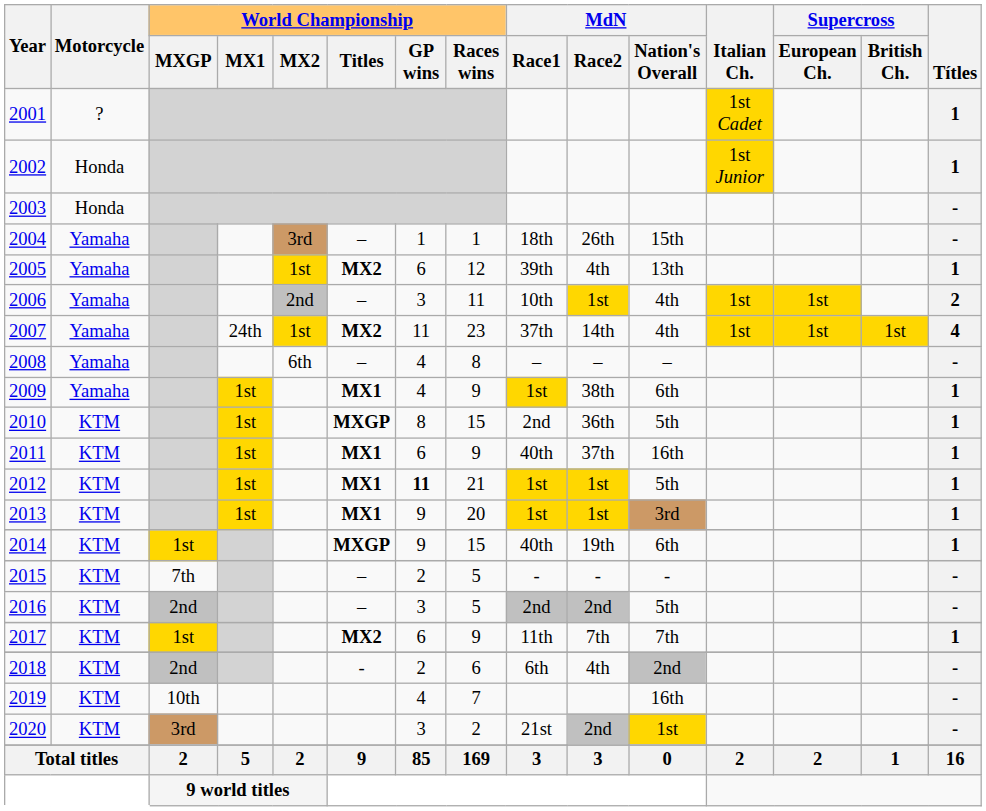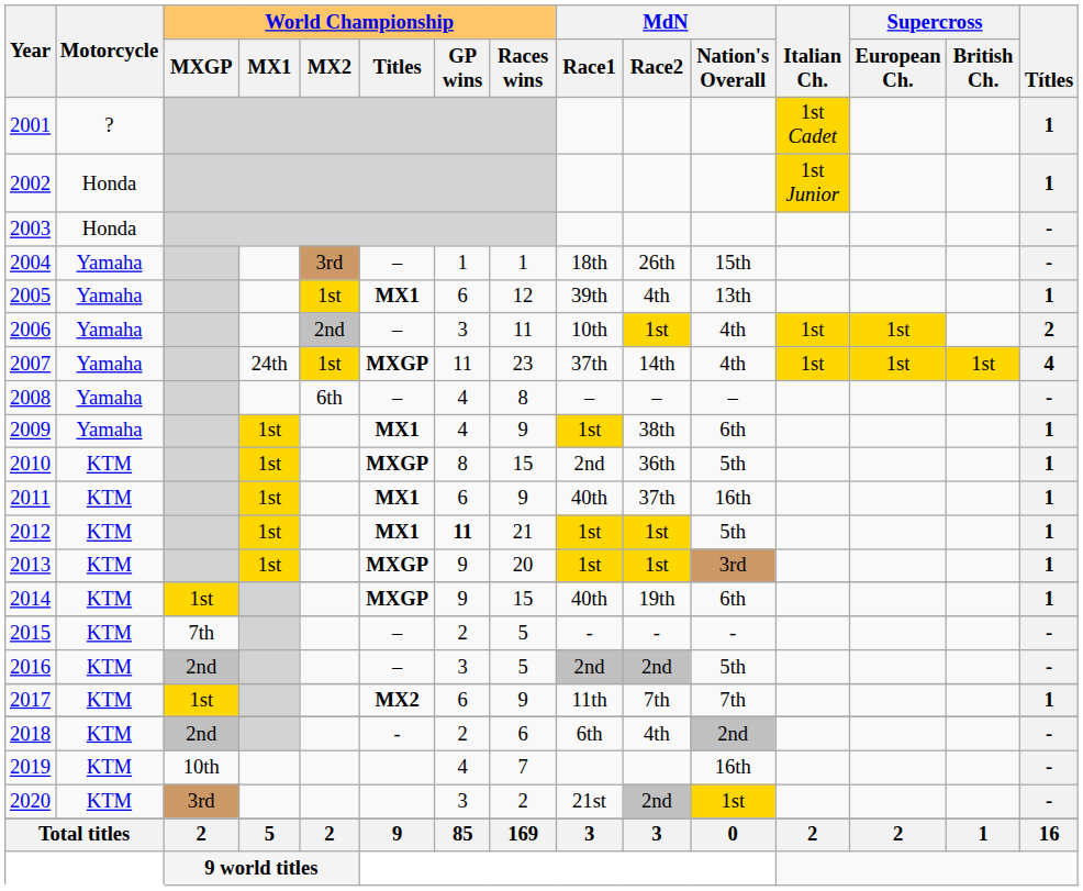2005 | World Championship / Titles: MX2 -> MX1
2007 | World Championship / Titles: MX2 -> MXGP
2013 | World Championship / Titles: MX1 -> MXGP
